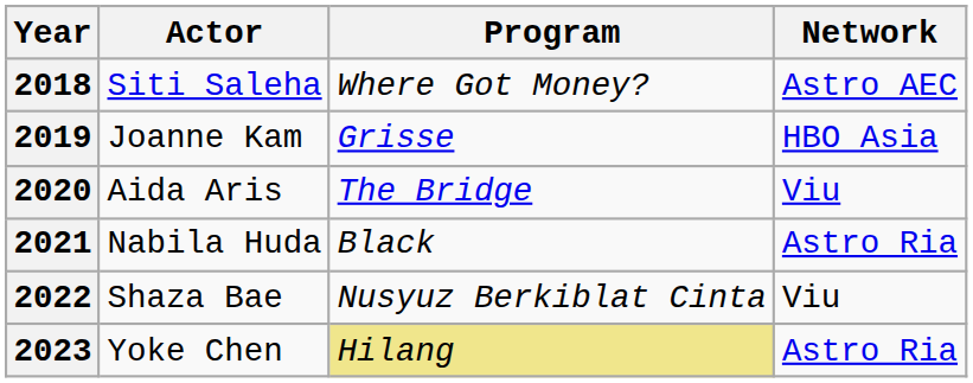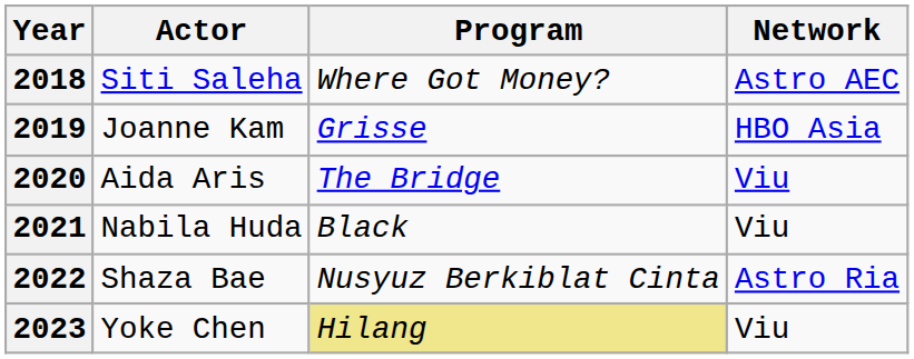2021 | Network: Astro Ria -> Viu
2022 | Network: Viu -> Astro Ria
2023 | Network: Astro Ria -> Viu
